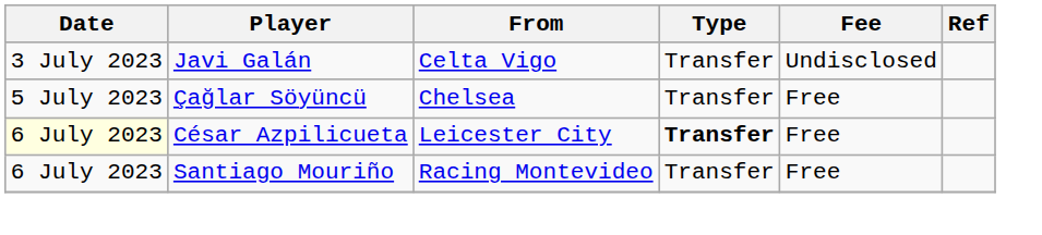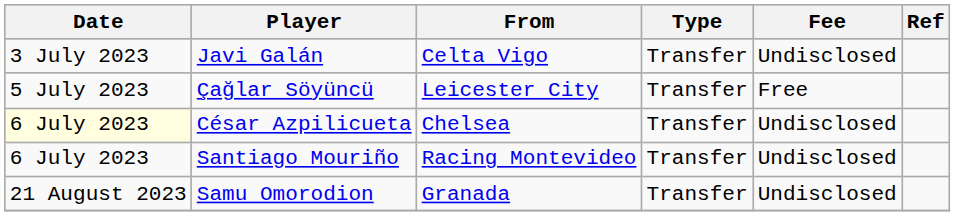Çağlar Söyüncü | From: Chelsea -> Leicester City
César Azpilicueta | From: Leicester City -> Chelsea
César Azpilicueta | Type: bold -> normal
César Azpilicueta | Fee: Free -> Undisclosed
Santiago Mouriño | Fee: Free -> Undisclosed
+ row: 21 August 2023 | Samu Omorodion | Granada | Transfer | Undisclosed
